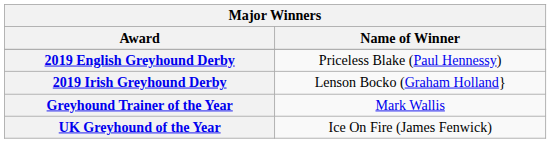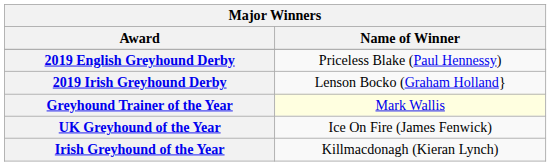Greyhound Trainer of the Year | Name of Winner: no background -> lightyellow background
+ row: Irish Greyhound of the Year | Killmacdonagh (Kieran Lynch)
